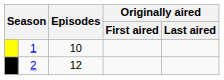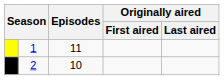1 | Episodes: 10 -> 11
2 | Episodes: 12 -> 10
